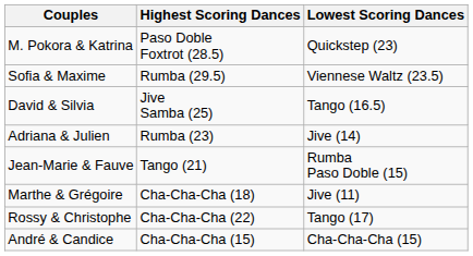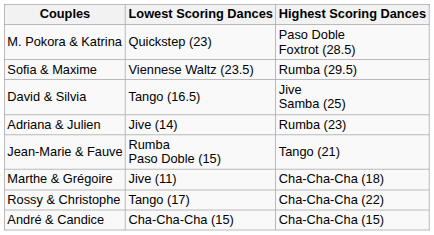columns swapped: Highest Scoring Dances <-> Lowest Scoring Dances
